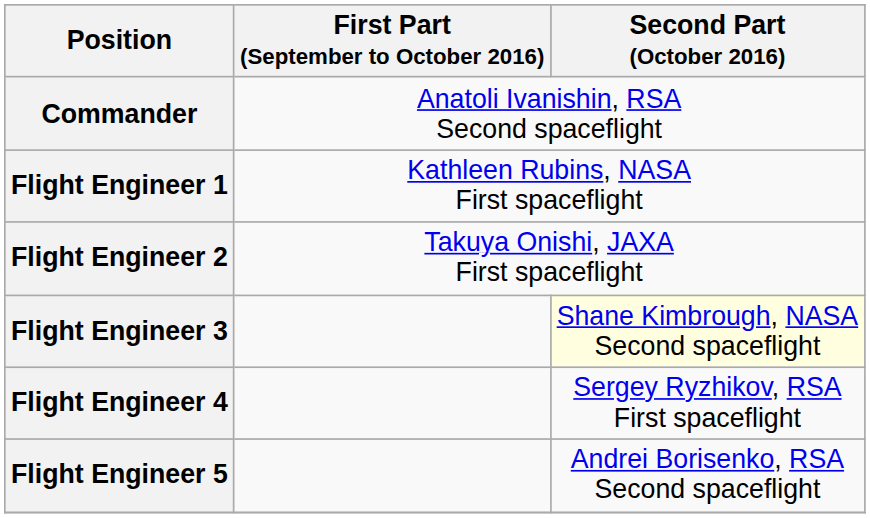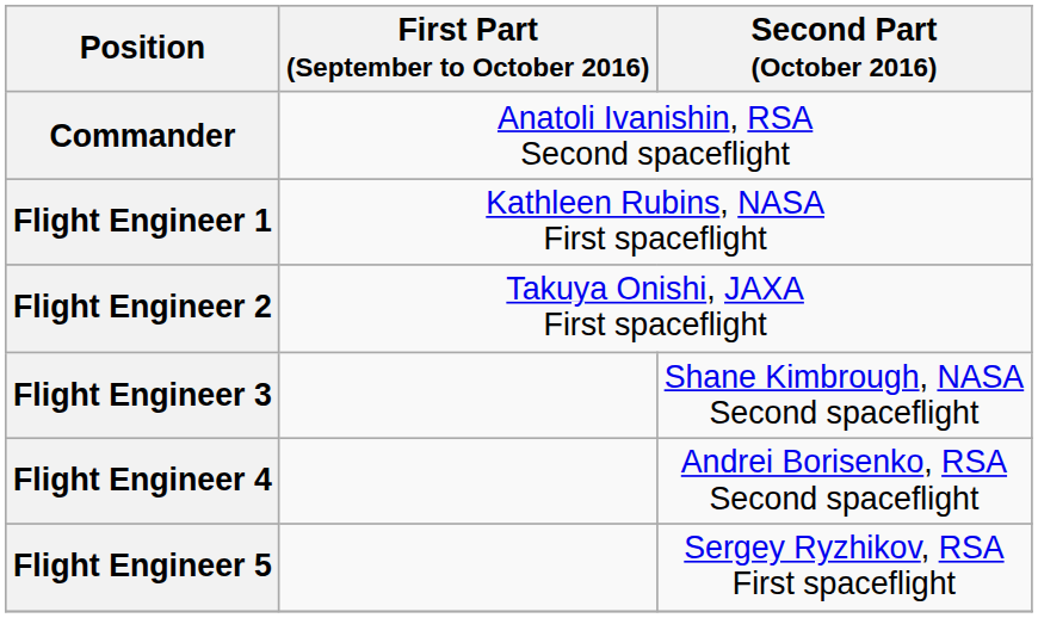Flight Engineer 3 | Second Part (October 2016): lightyellow background -> no background
Flight Engineer 4 | Second Part (October 2016): Sergey Ryzhikov, RSA First spaceflight -> Andrei Borisenko, RSA Second spaceflight
Flight Engineer 5 | Second Part (October 2016): Andrei Borisenko, RSA Second spaceflight -> Sergey Ryzhikov, RSA First spaceflight
